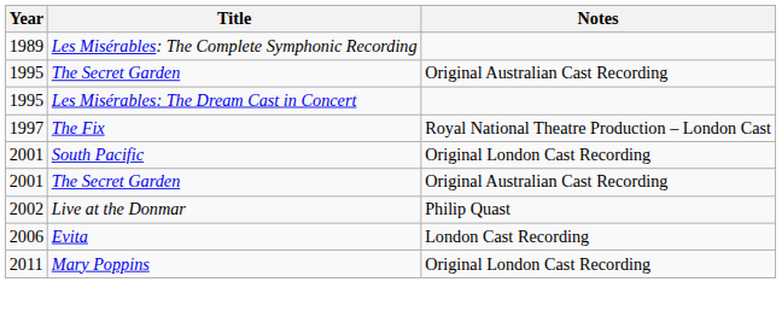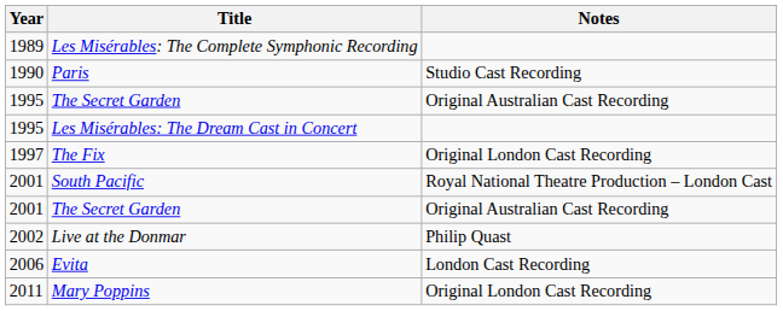+ row: 1990 | Paris | Studio Cast Recording
The Fix | Notes: Royal National Theatre Production – London Cast -> Original London Cast Recording
South Pacific | Notes: Original London Cast Recording -> Royal National Theatre Production – London Cast
